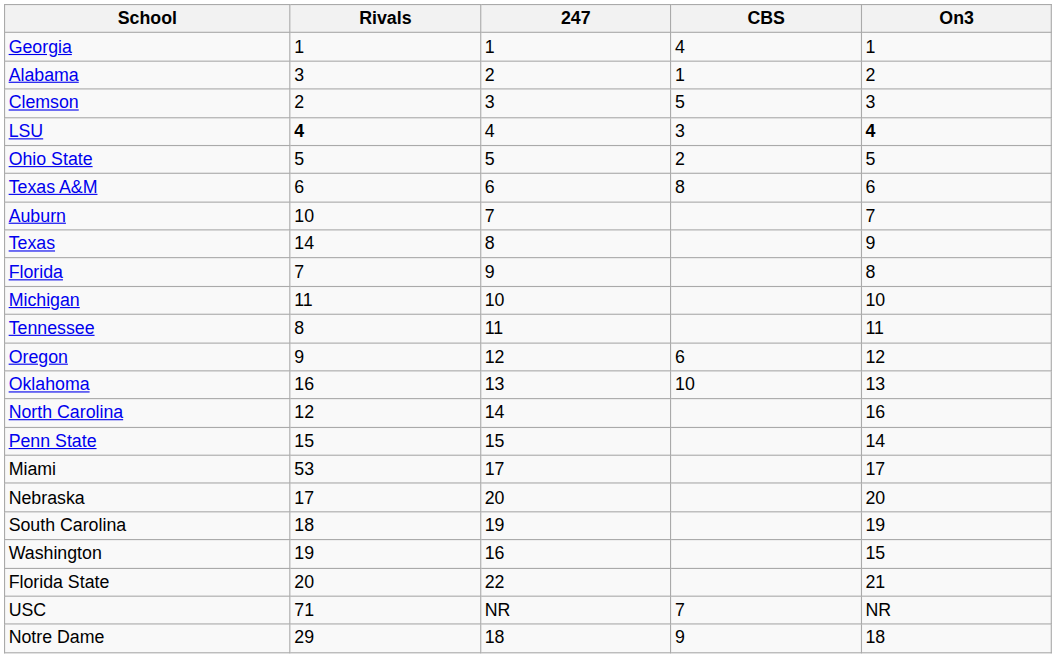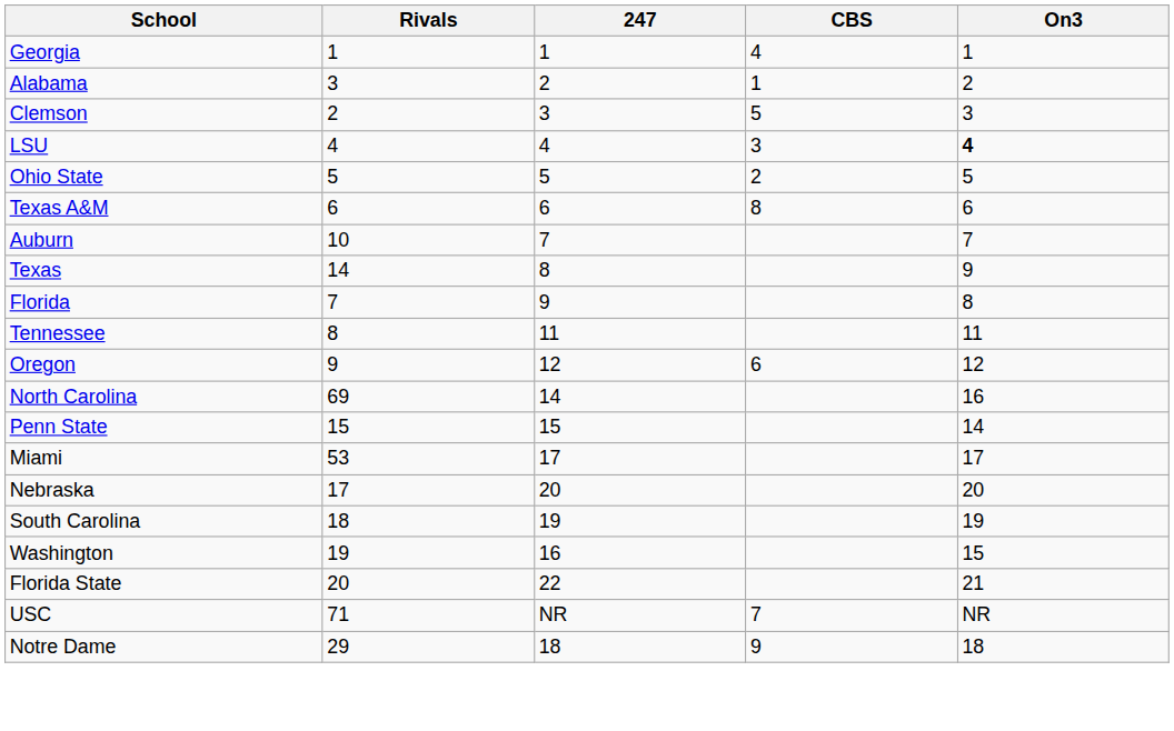LSU | Rivals: bold -> normal
- row: Michigan | 11 | 10 | 10
- row: Oklahoma | 16 | 13 | 10 | 13
North Carolina | Rivals: 12 -> 69
